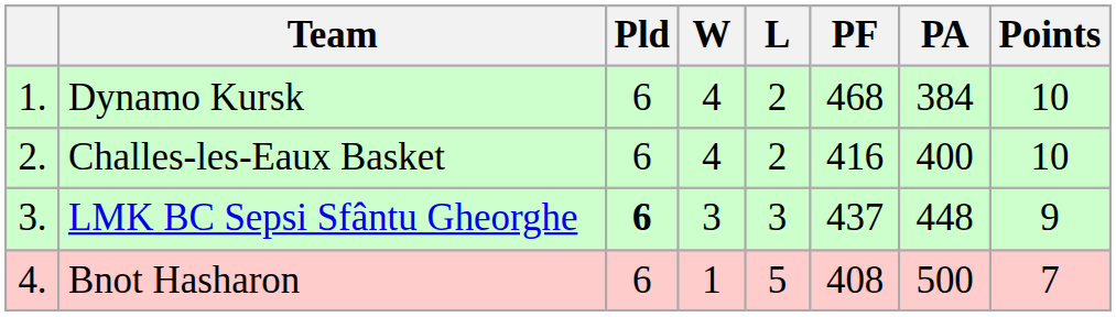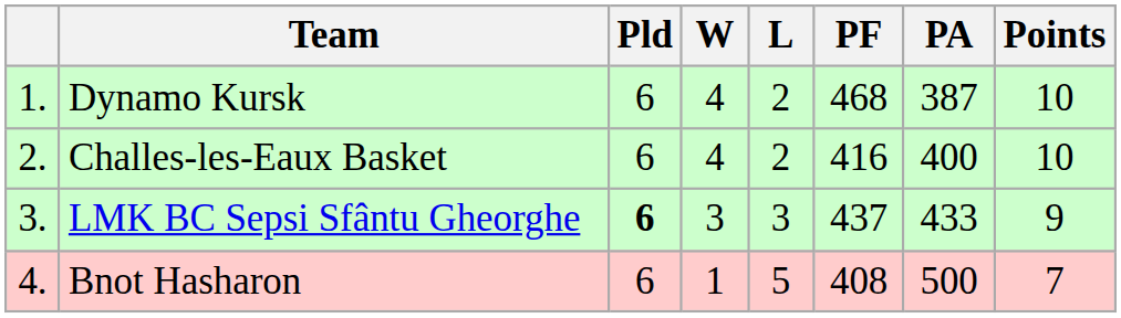Dynamo Kursk | PA: 384 -> 387
LMK BC Sepsi Sfântu Gheorghe | PA: 448 -> 433
